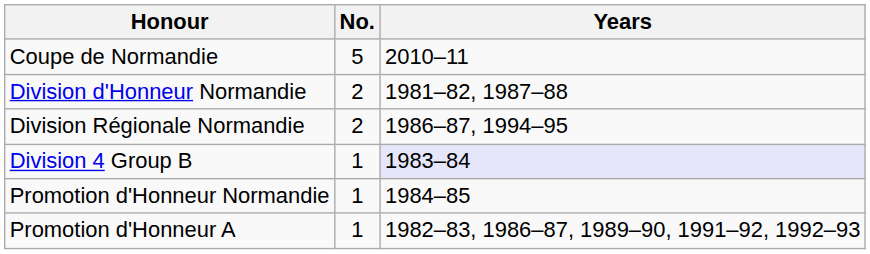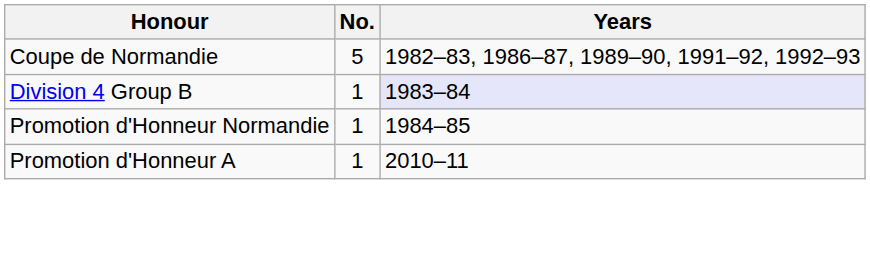Coupe de Normandie | Years: 2010–11 -> 1982–83, 1986–87, 1989–90, 1991–92, 1992–93
- row: Division d'Honneur Normandie | 2 | 1981–82, 1987–88
- row: Division Régionale Normandie | 2 | 1986–87, 1994–95
Promotion d'Honneur A | Years: 1982–83, 1986–87, 1989–90, 1991–92, 1992–93 -> 2010–11
